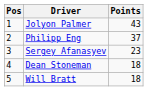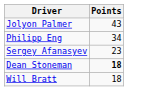- column: Pos | 1 | 2 | 3 | 4 | 5
Philipp Eng | Points: 37 -> 34
Dean Stoneman | Points: normal -> bold
